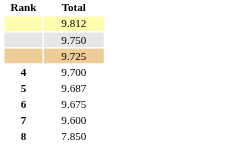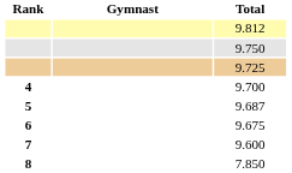+ column: Gymnast
